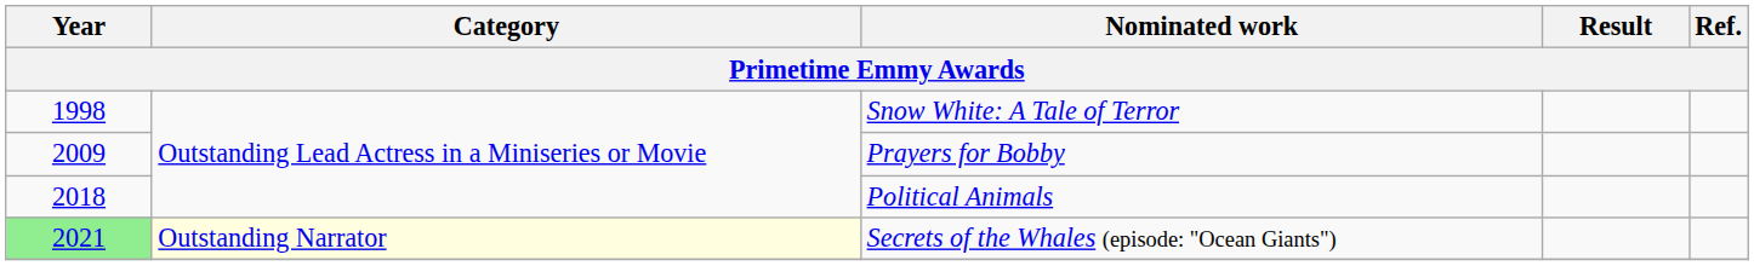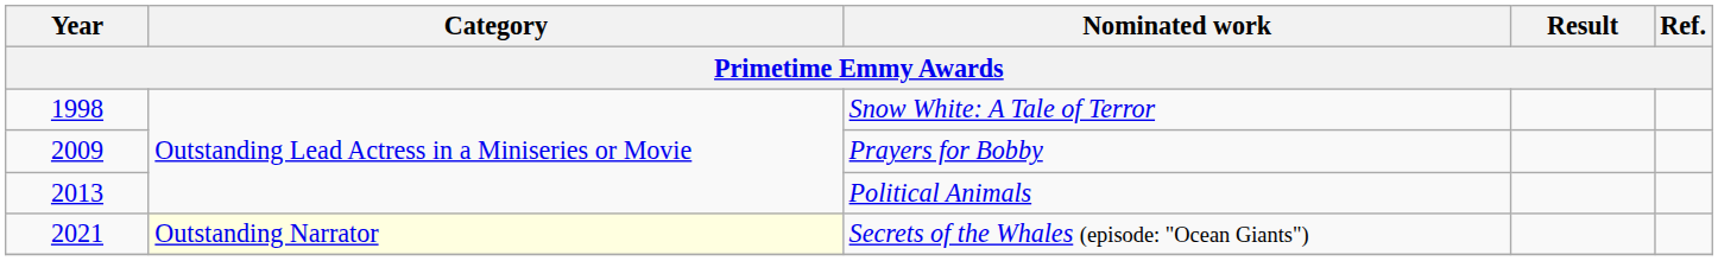Political Animals | Year: 2018 -> 2013
Secrets of the Whales (episode: "Ocean Giants") | Year: lightgreen background -> no background
